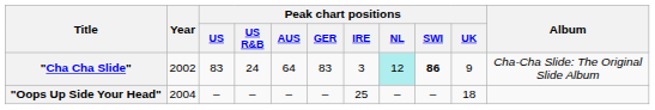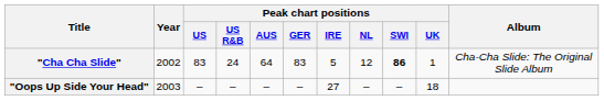"Cha Cha Slide" | Peak chart positions / IRE: 3 -> 5
"Cha Cha Slide" | Peak chart positions / NL: paleturquoise background -> no background
"Cha Cha Slide" | Peak chart positions / UK: 9 -> 1
"Oops Up Side Your Head" | Year: 2004 -> 2003
"Oops Up Side Your Head" | Peak chart positions / IRE: 25 -> 27
